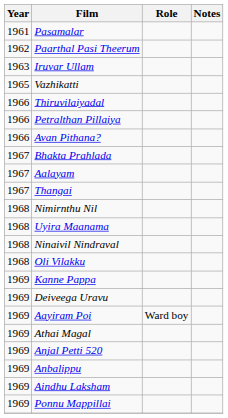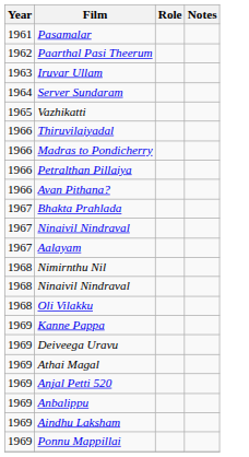+ row: 1964 | Server Sundaram
+ row: 1966 | Madras to Pondicherry
+ row: 1967 | Ninaivil Nindraval
- row: 1967 | Thangai
- row: 1968 | Uyira Maanama
- row: 1969 | Aayiram Poi | Ward boy
